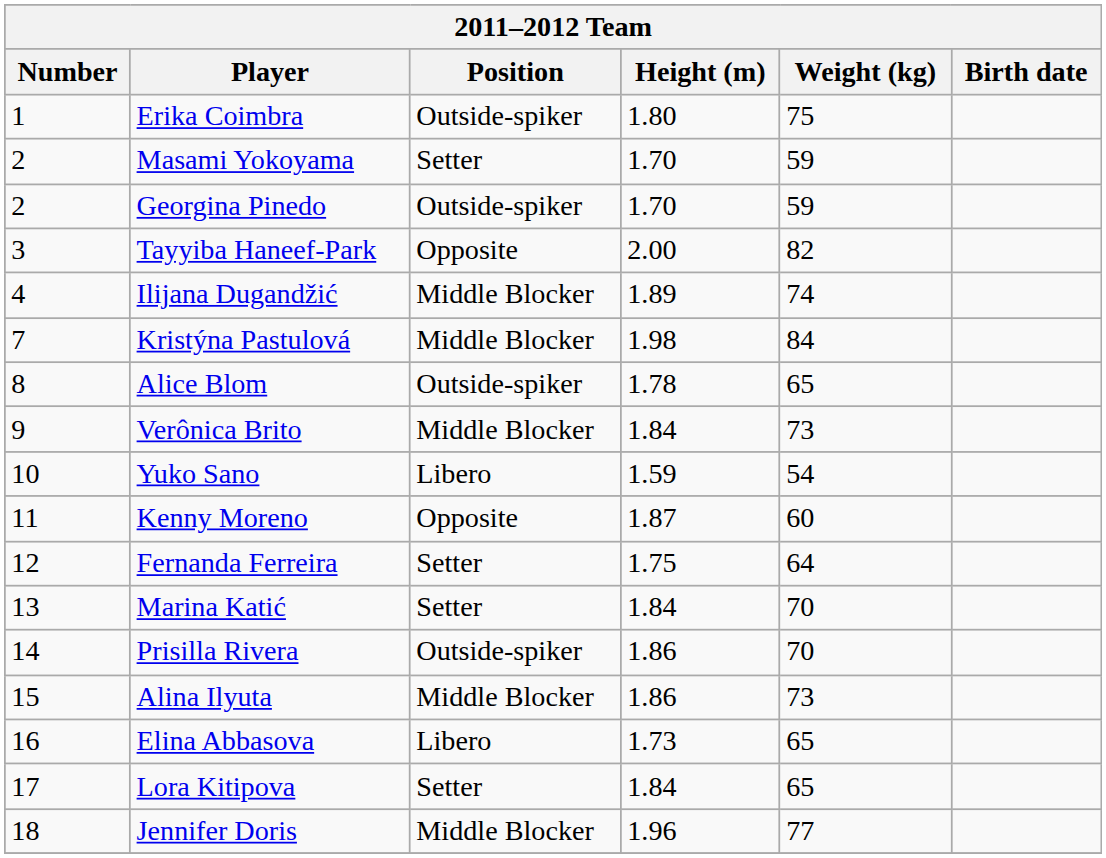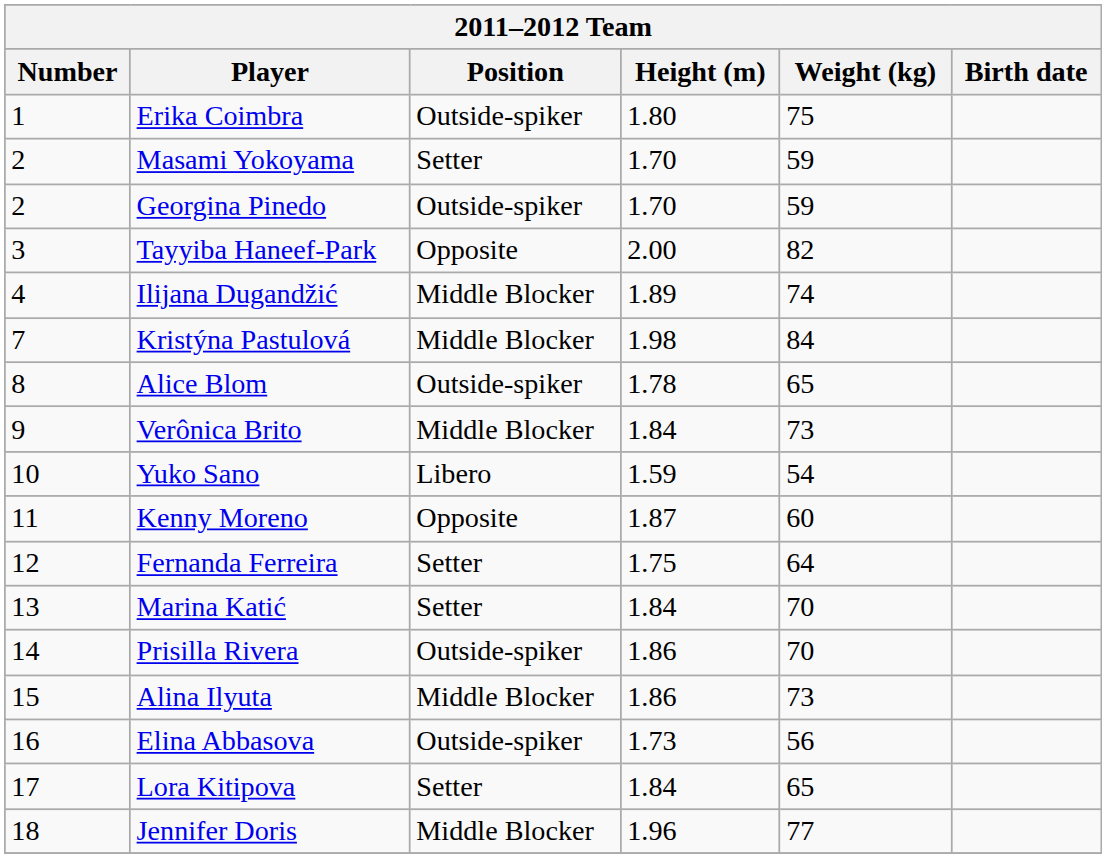Elina Abbasova | Position: Libero -> Outside-spiker
Elina Abbasova | Weight (kg): 65 -> 56
